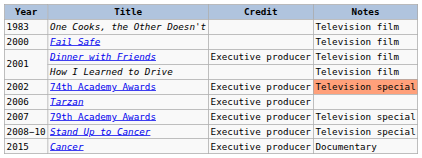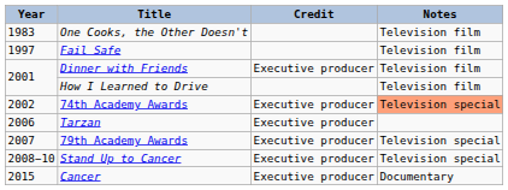Fail Safe | Year: 2000 -> 1997
